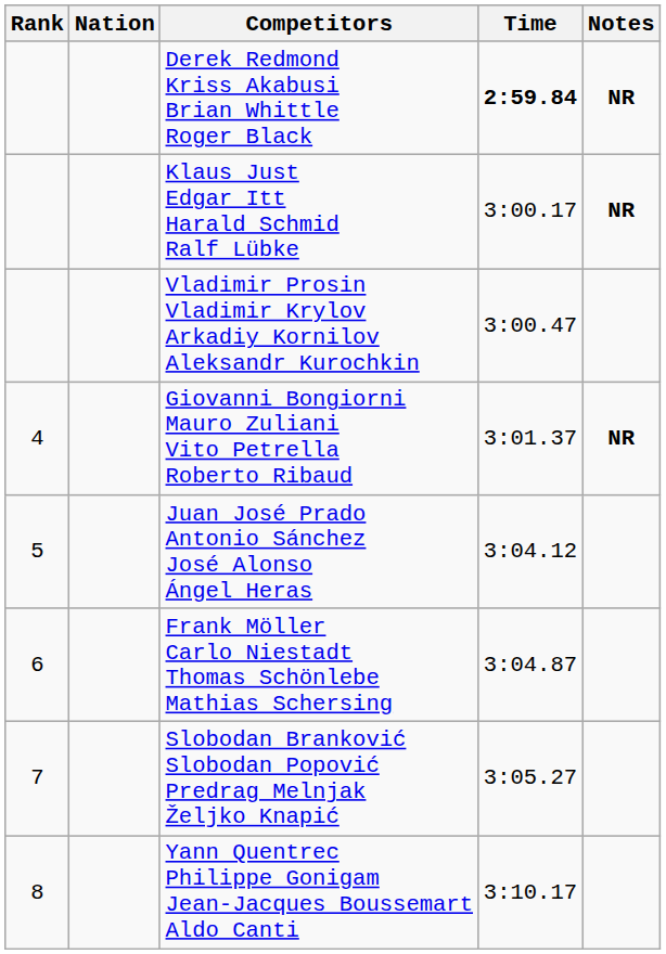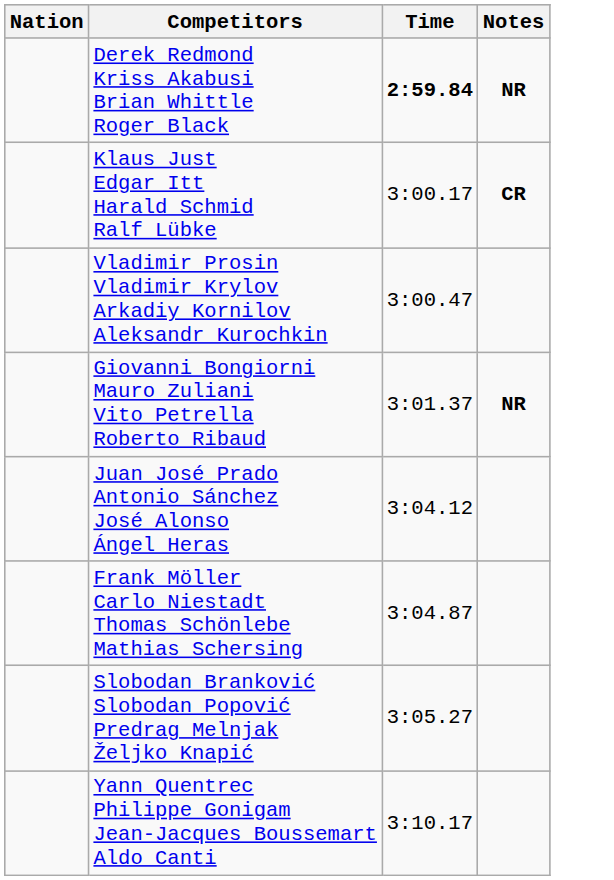- column: Rank | 4 | 5 | 6 | 7 | 8
Klaus Just Edgar Itt Harald Schmid Ralf Lübke | Notes: NR -> CR
